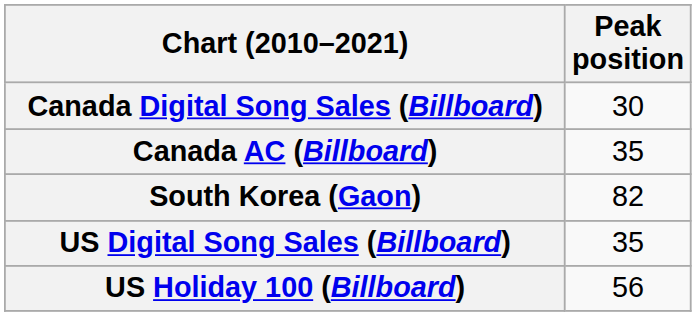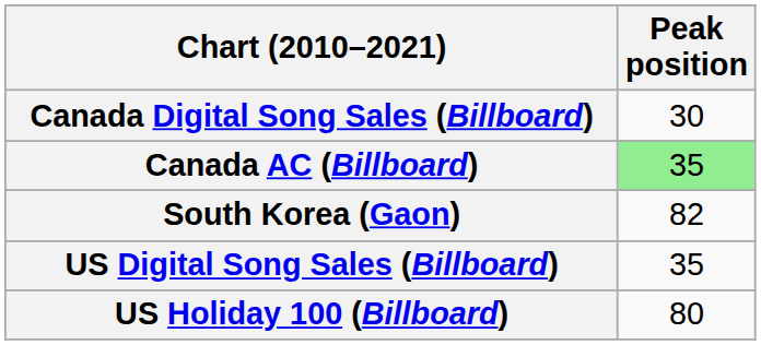Canada AC (Billboard) | Peak position: no background -> lightgreen background
US Holiday 100 (Billboard) | Peak position: 56 -> 80
